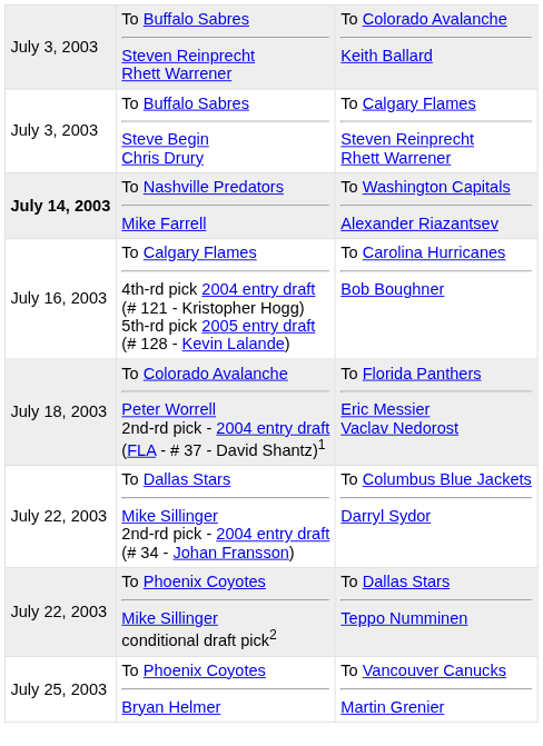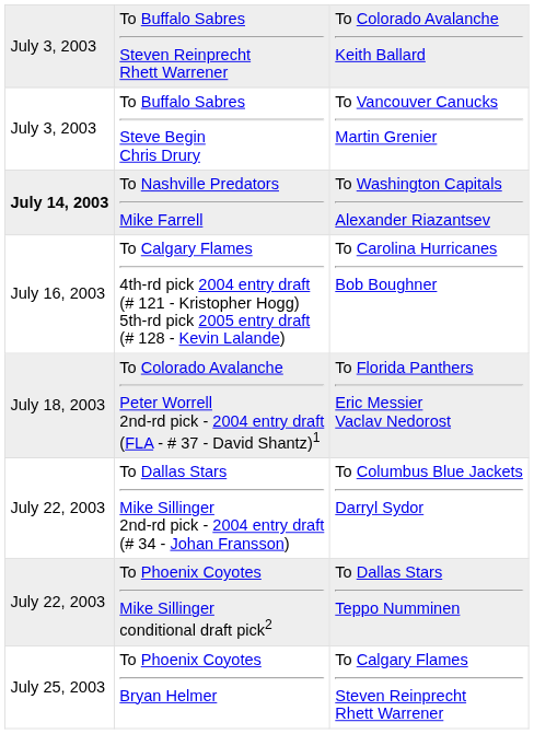To Buffalo Sabres Steve Begin Chris Drury | column 3: To Calgary Flames Steven Reinprecht Rhett Warrener -> To Vancouver Canucks Martin Grenier
To Phoenix Coyotes Bryan Helmer | column 3: To Vancouver Canucks Martin Grenier -> To Calgary Flames Steven Reinprecht Rhett Warrener
